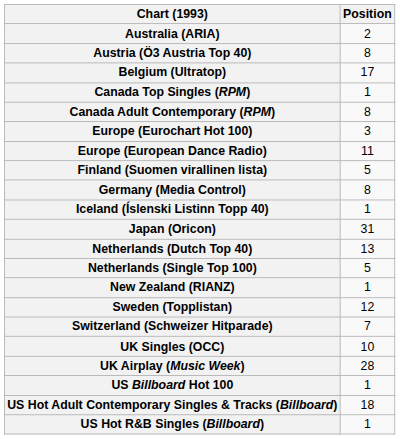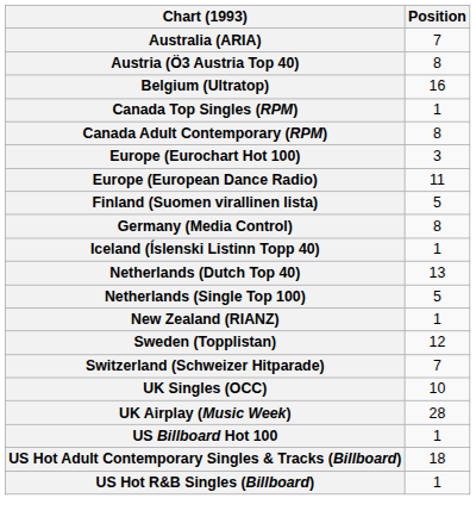Australia (ARIA) | Position: 2 -> 7
Belgium (Ultratop) | Position: 17 -> 16
- row: Japan (Oricon) | 31
